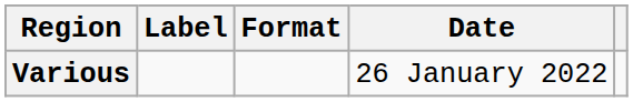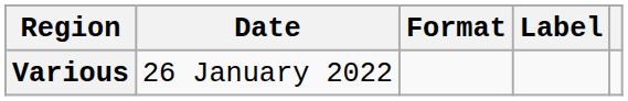columns swapped: Date <-> Label
